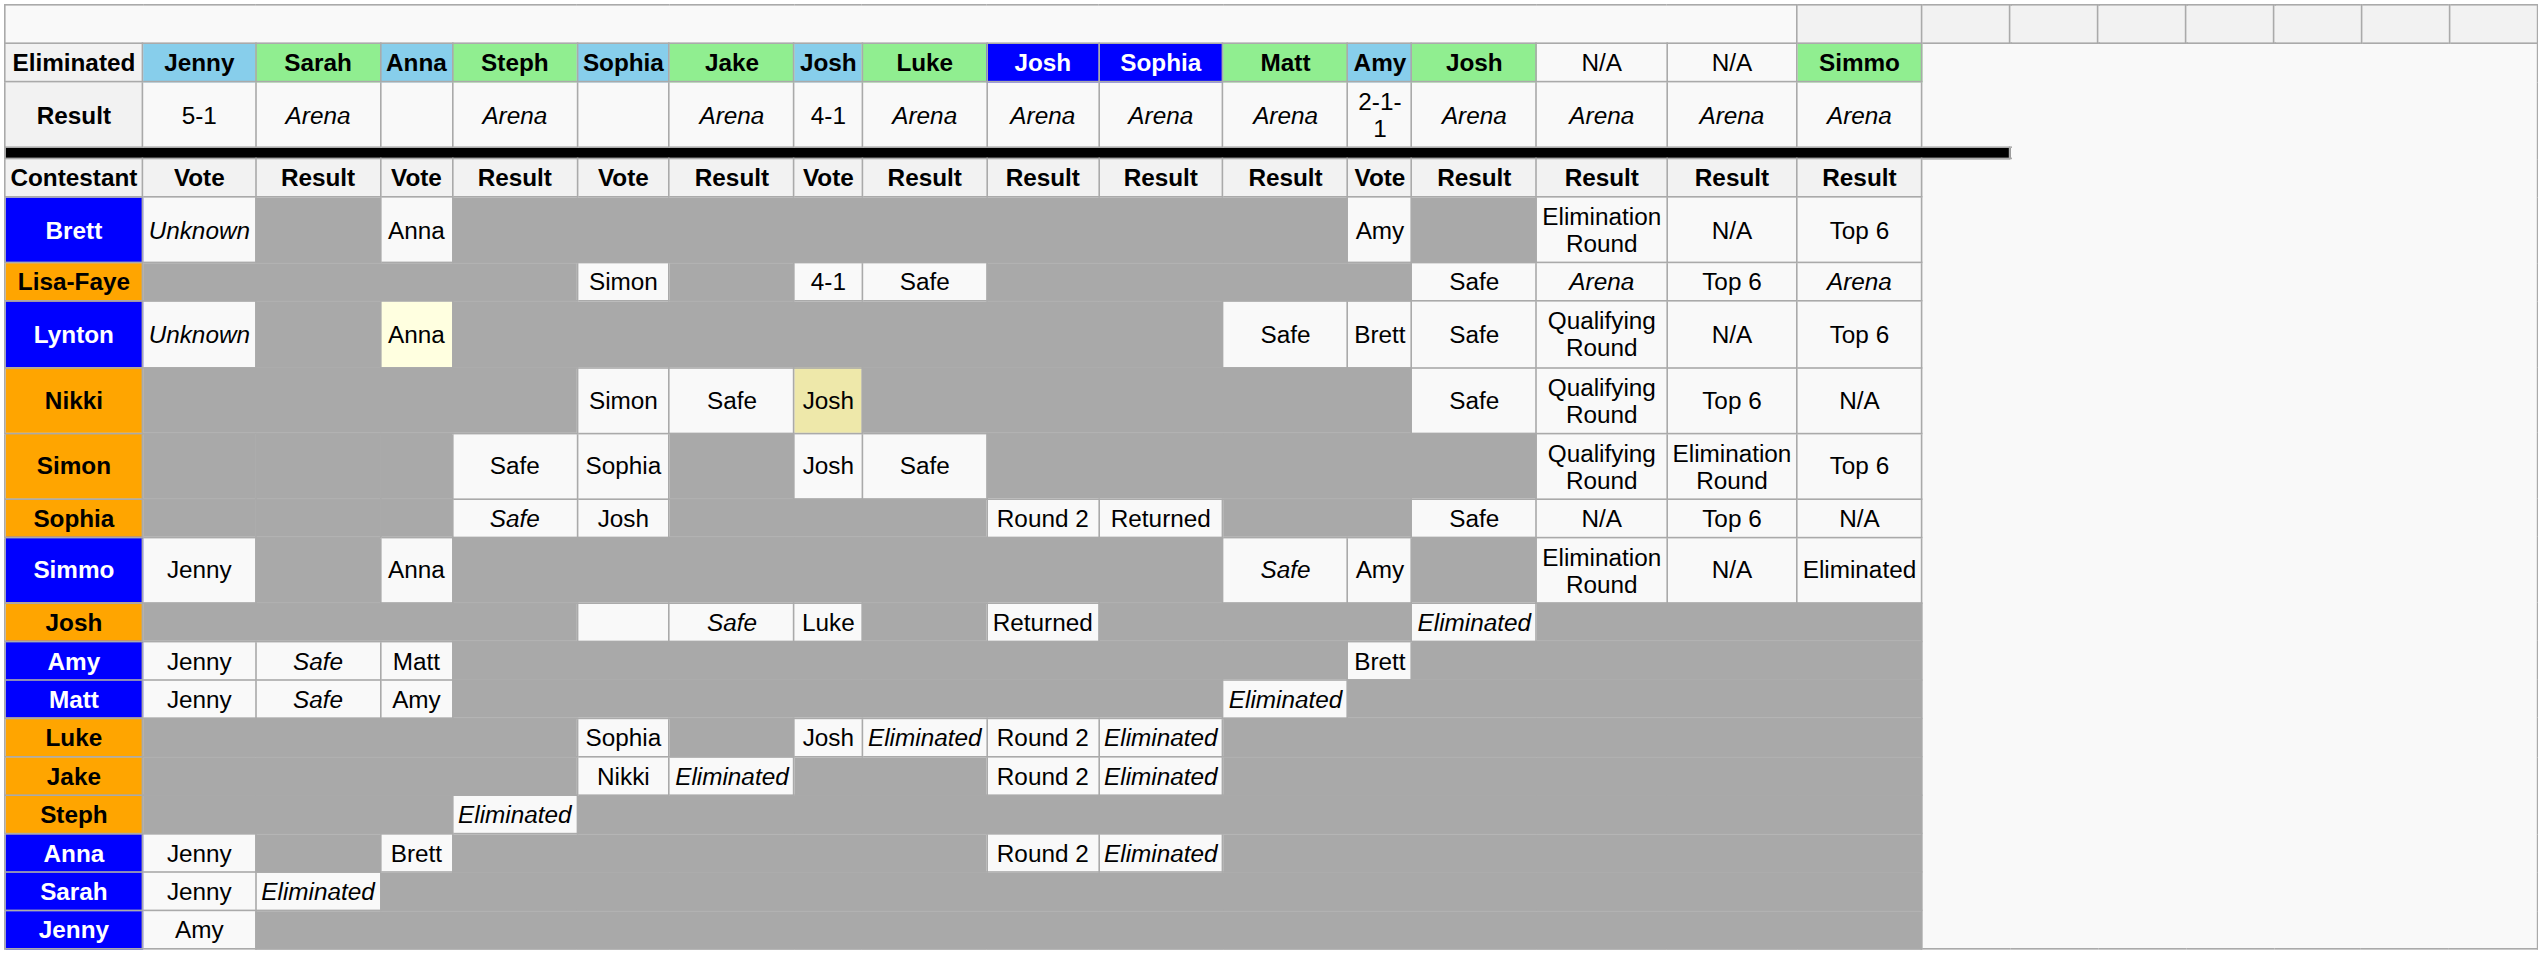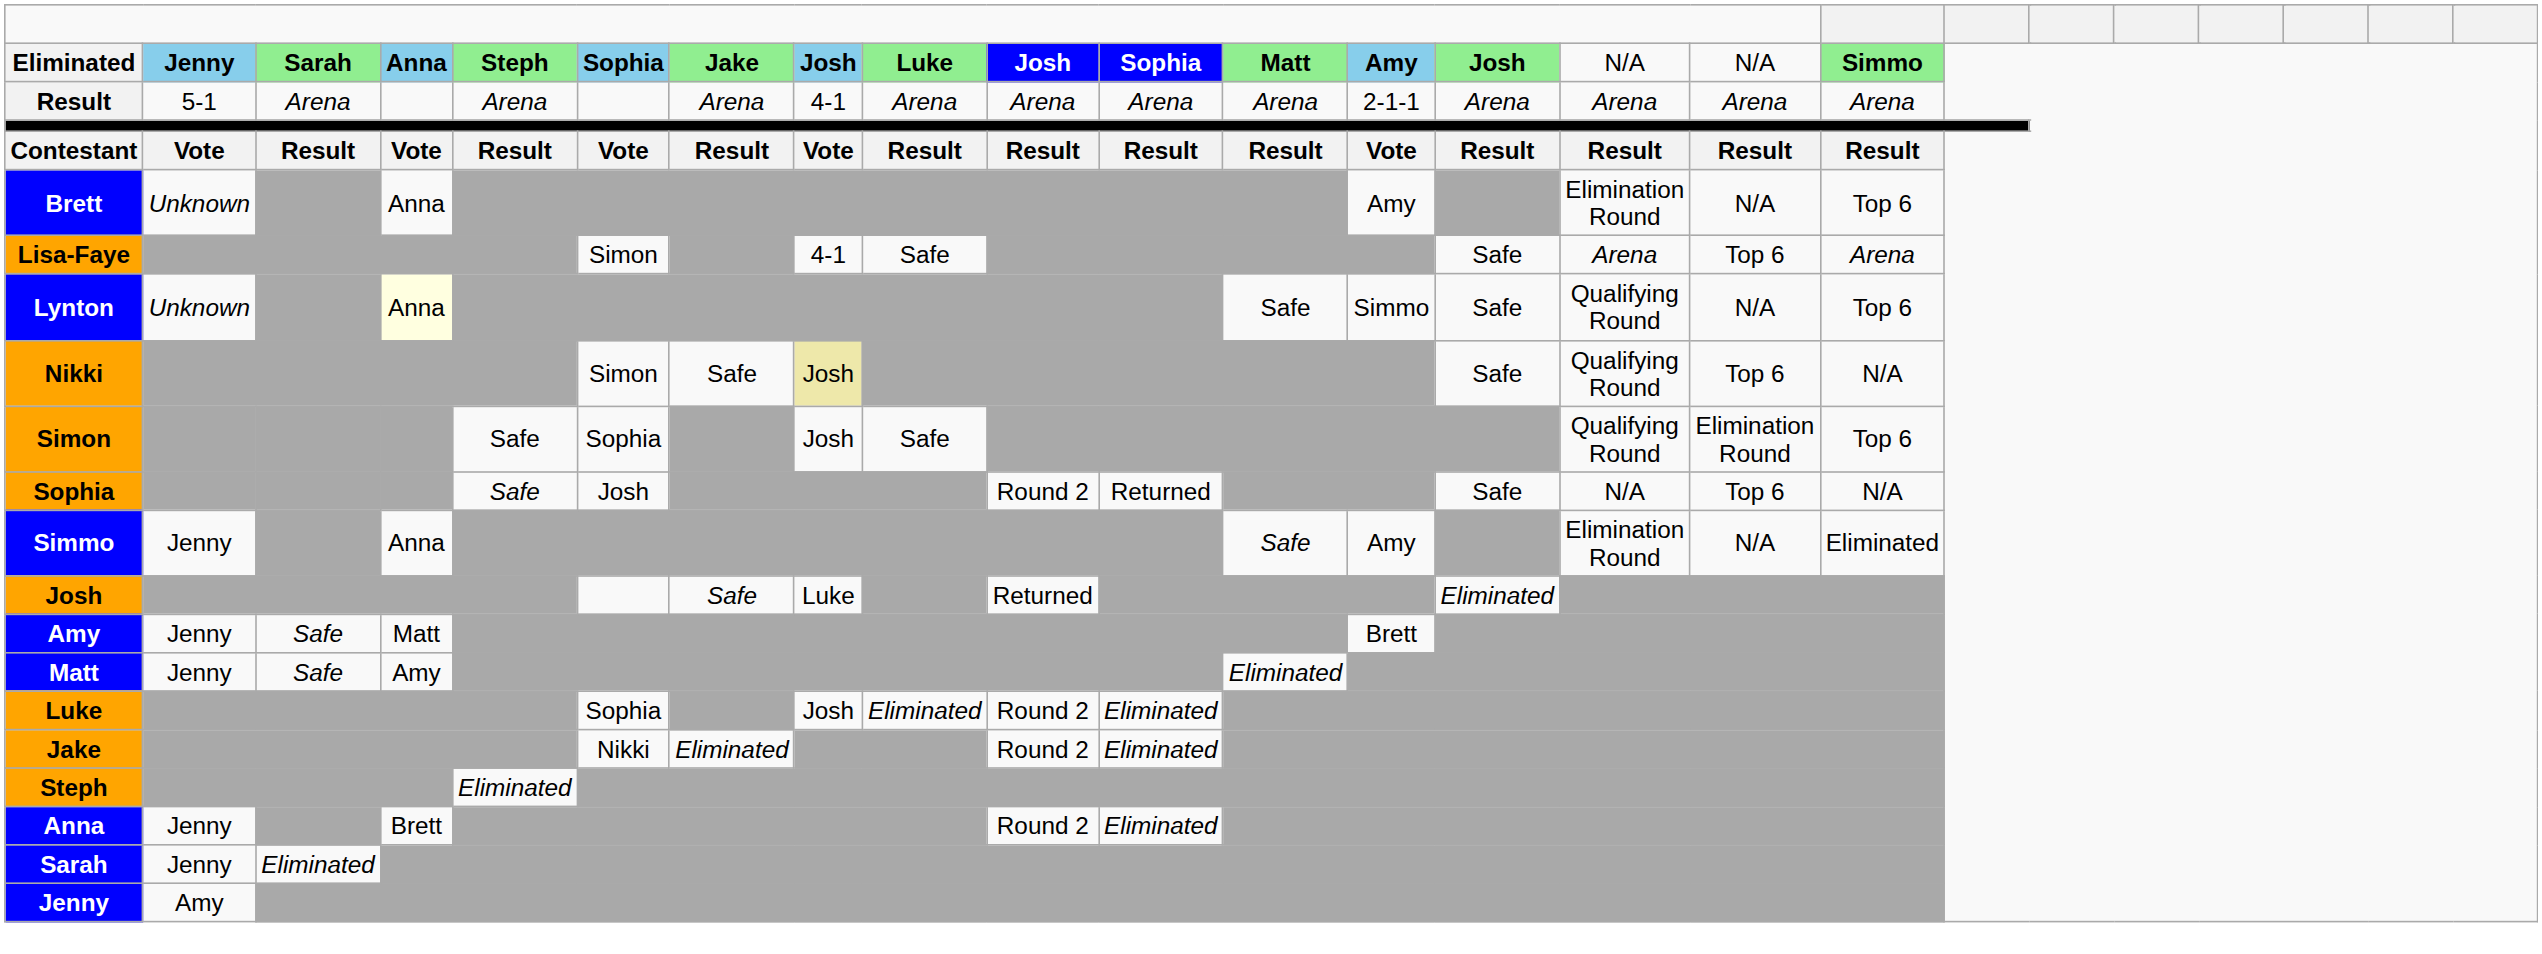Lynton | column 13: Brett -> Simmo
